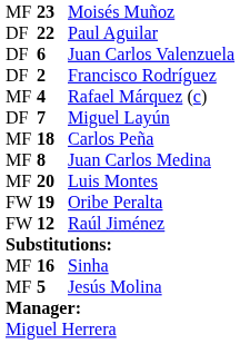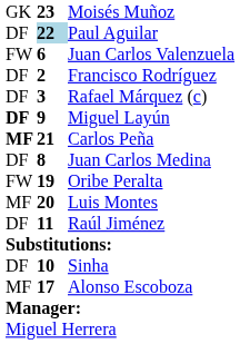Moisés Muñoz | column 1: MF -> GK
Paul Aguilar | column 2: no background -> lightblue background
Juan Carlos Valenzuela | column 1: DF -> FW
Rafael Márquez (c) | column 1: MF -> DF
Rafael Márquez (c) | column 2: 4 -> 3
Miguel Layún | column 1: normal -> bold
Miguel Layún | column 2: 7 -> 9
Carlos Peña | column 1: normal -> bold
Carlos Peña | column 2: 18 -> 21
Juan Carlos Medina | column 1: MF -> DF
rows swapped: Luis Montes <-> Oribe Peralta
Raúl Jiménez | column 1: FW -> DF
Raúl Jiménez | column 2: 12 -> 11
Sinha | column 1: MF -> DF
Sinha | column 2: 16 -> 10
+ row: MF | 17 | Alonso Escoboza
- row: MF | 5 | Jesús Molina
